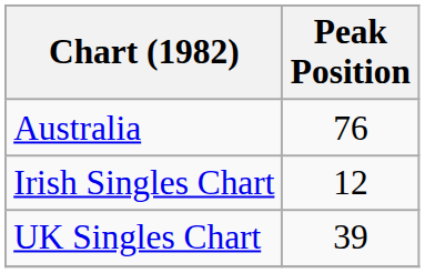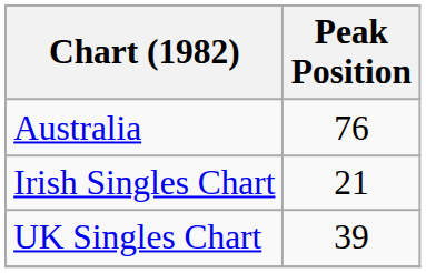Irish Singles Chart | Peak Position: 12 -> 21
